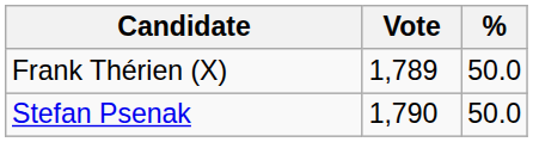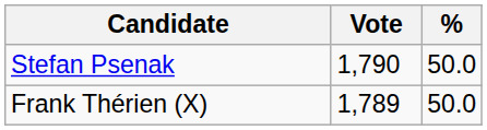rows swapped: Stefan Psenak <-> Frank Thérien (X)
